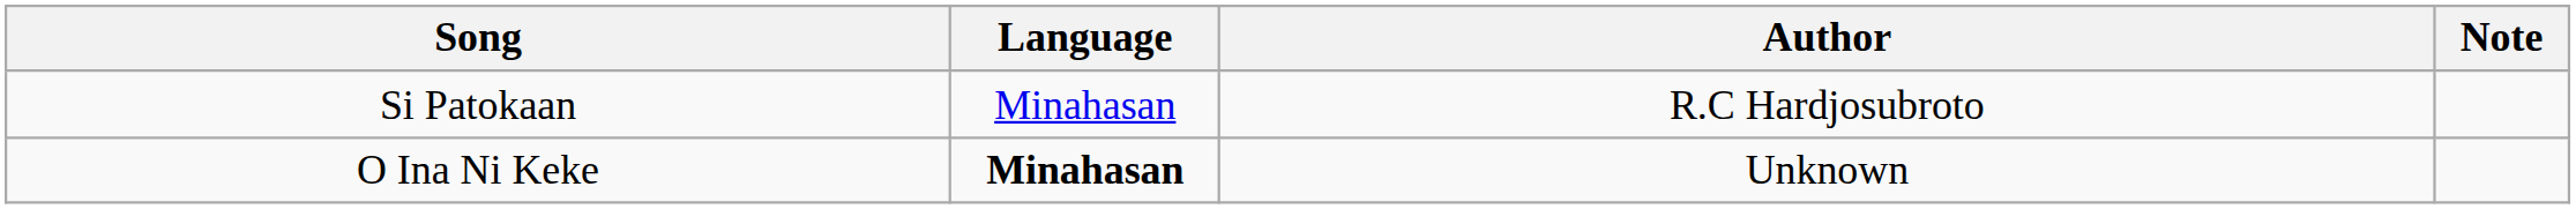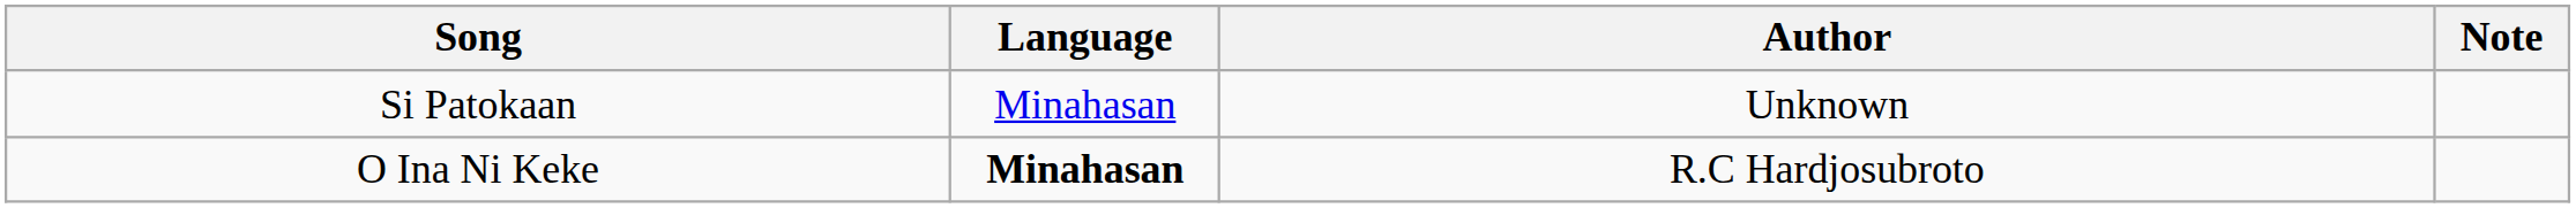Si Patokaan | Author: R.C Hardjosubroto -> Unknown
O Ina Ni Keke | Author: Unknown -> R.C Hardjosubroto
